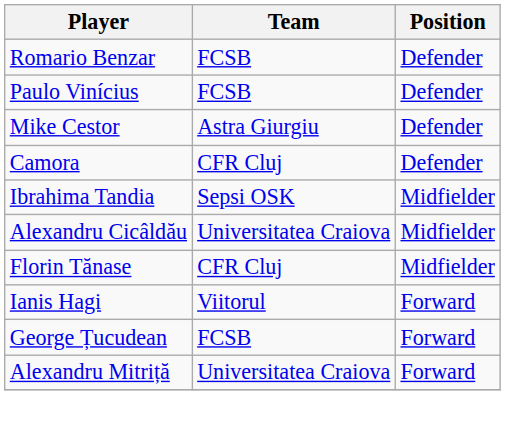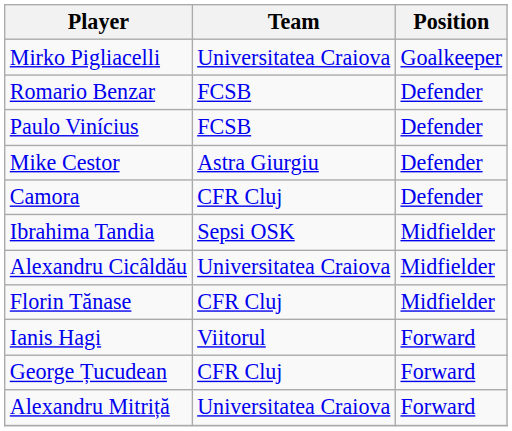+ row: Mirko Pigliacelli | Universitatea Craiova | Goalkeeper
George Țucudean | Team: FCSB -> CFR Cluj
